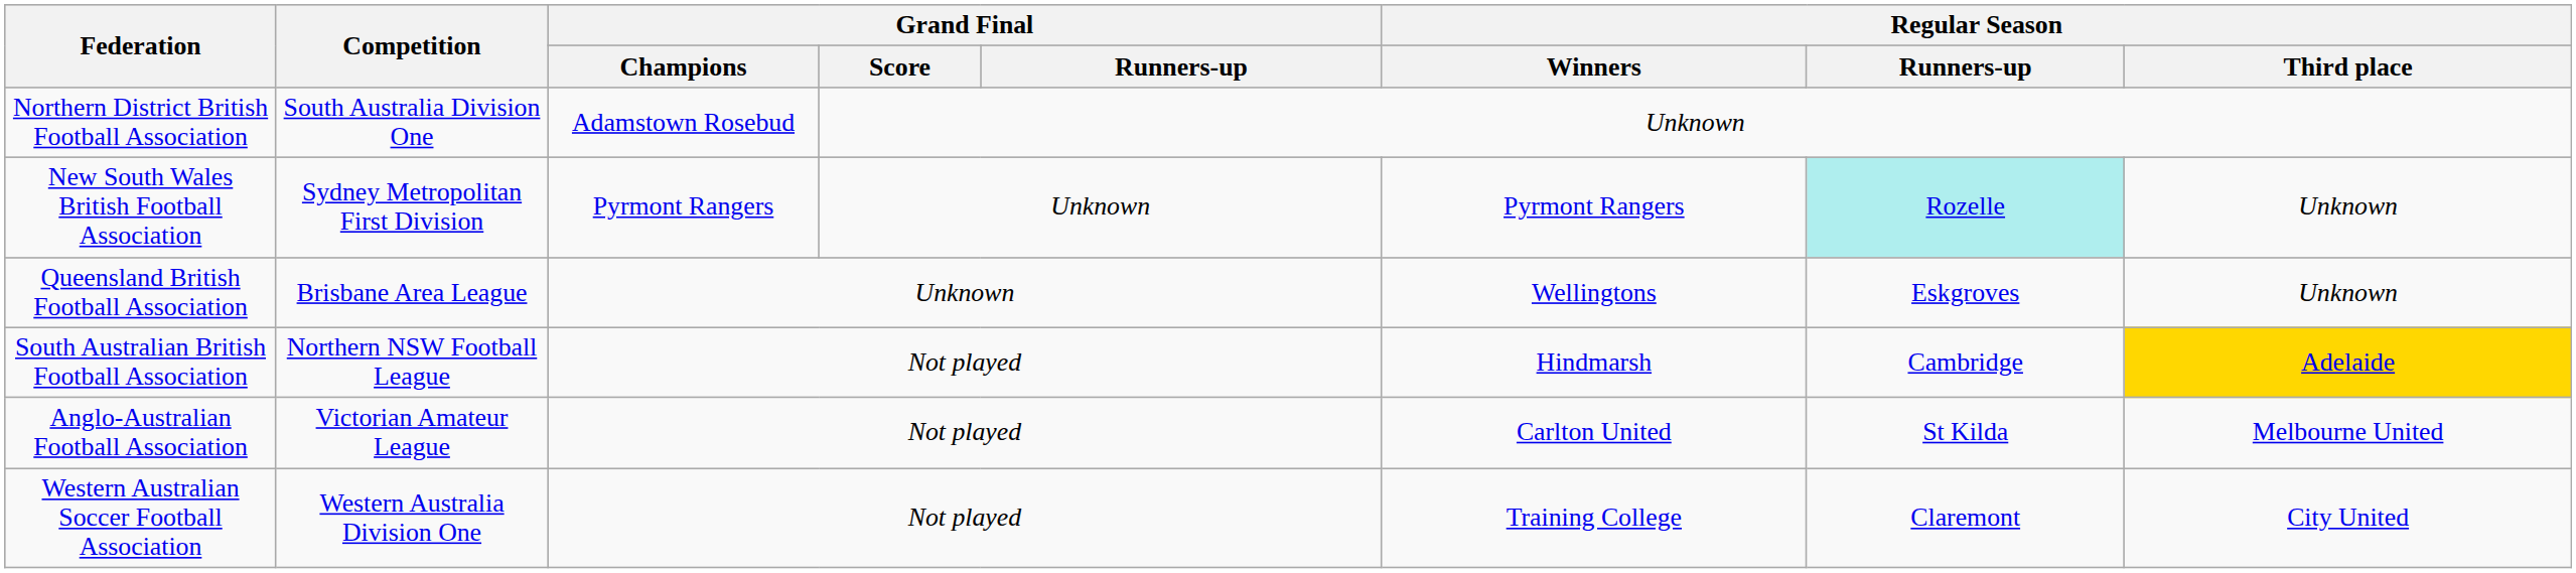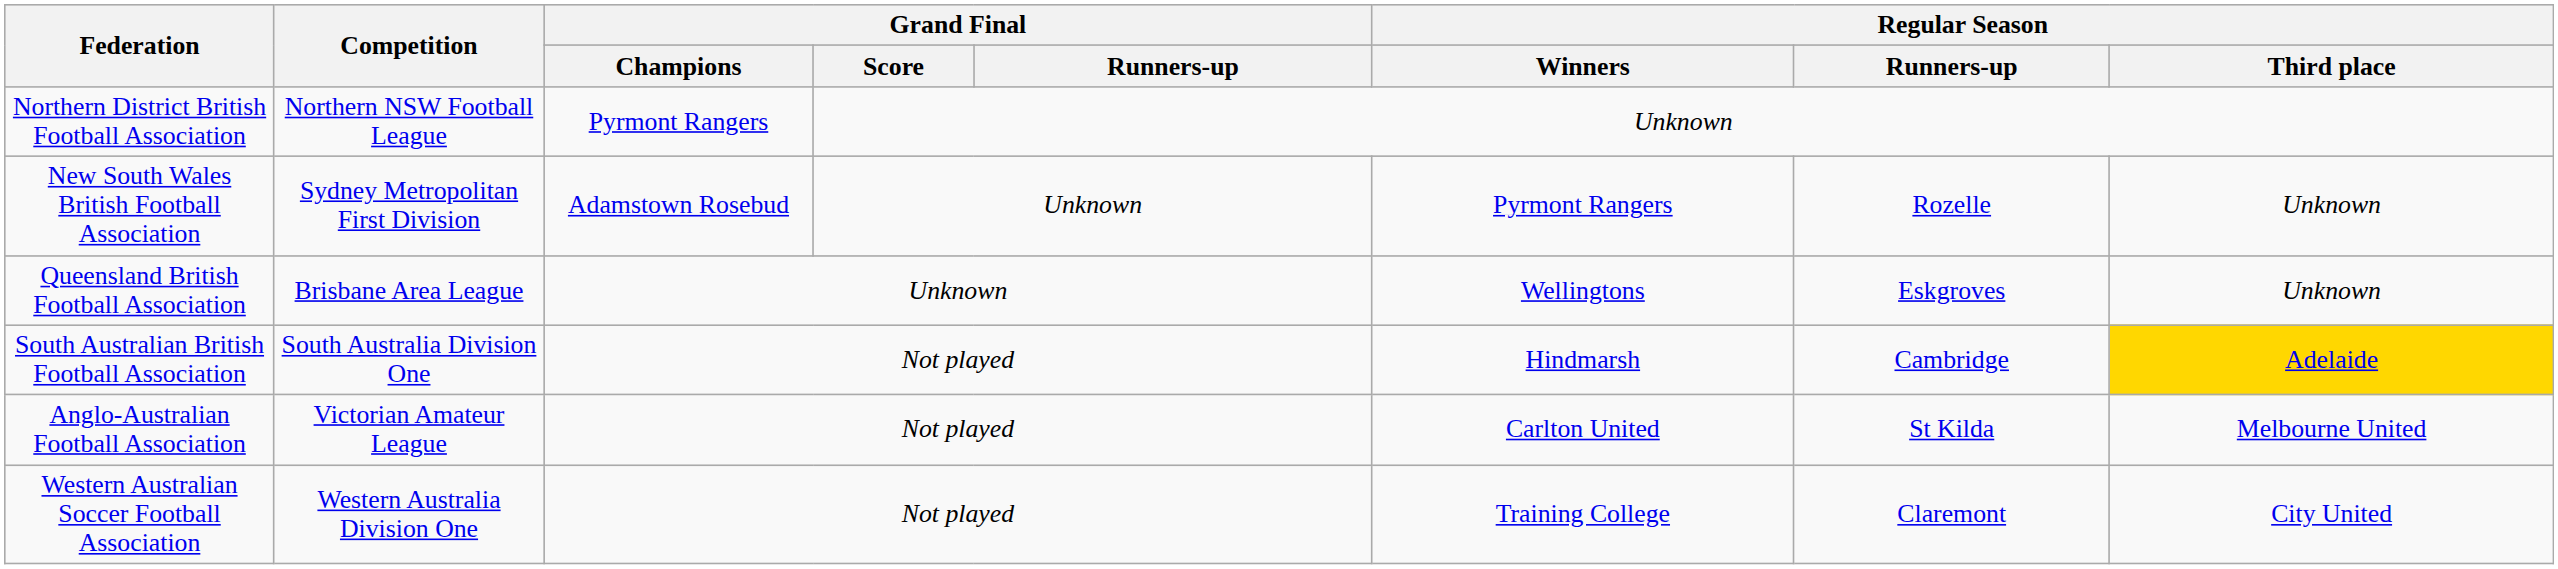Northern District British Football Association | Competition: South Australia Division One -> Northern NSW Football League
Northern District British Football Association | Grand Final / Champions: Adamstown Rosebud -> Pyrmont Rangers
New South Wales British Football Association | Grand Final / Champions: Pyrmont Rangers -> Adamstown Rosebud
New South Wales British Football Association | Regular Season / Runners-up: paleturquoise background -> no background
South Australian British Football Association | Competition: Northern NSW Football League -> South Australia Division One
